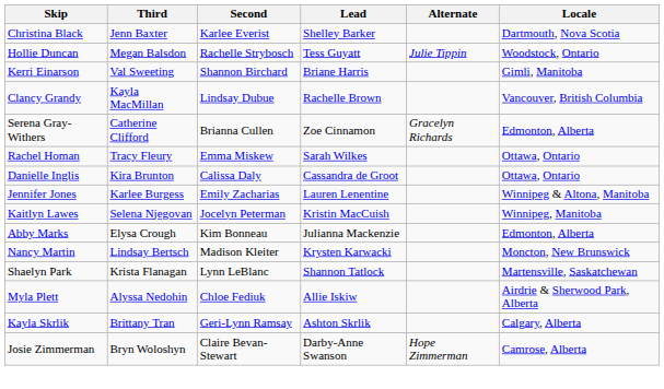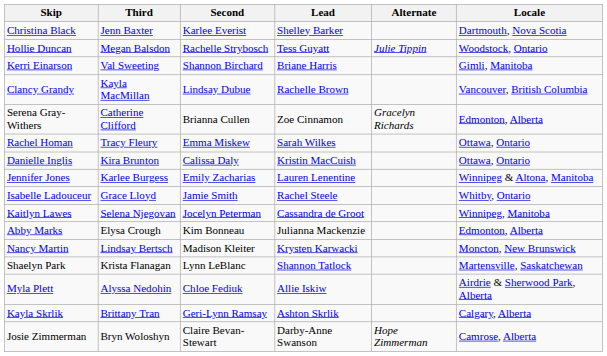Danielle Inglis | Lead: Cassandra de Groot -> Kristin MacCuish
+ row: Isabelle Ladouceur | Grace Lloyd | Jamie Smith | Rachel Steele | Whitby, Ontario
Kaitlyn Lawes | Lead: Kristin MacCuish -> Cassandra de Groot
